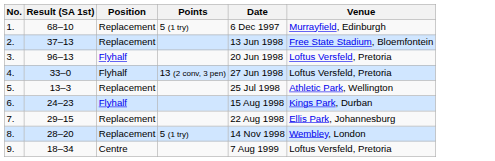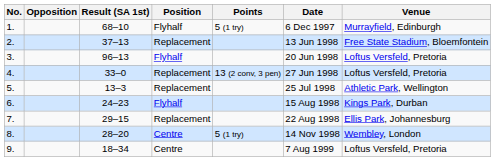+ column: Opposition
1. | Position: Replacement -> Flyhalf
4. | Position: Flyhalf -> Replacement
8. | Position: Replacement -> Centre
